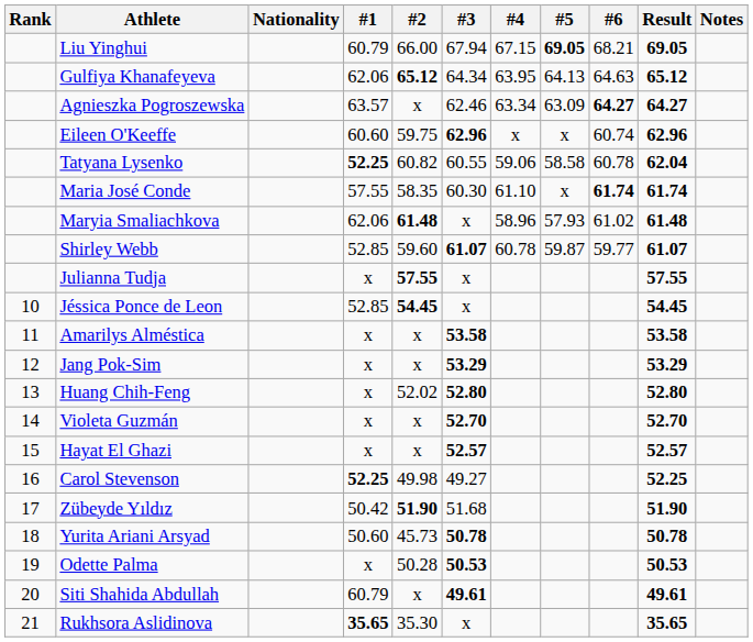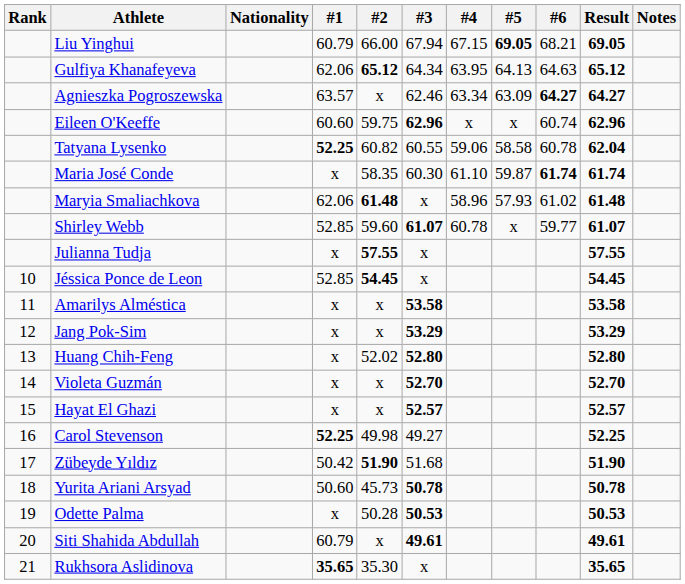Maria José Conde | #1: 57.55 -> x
Maria José Conde | #5: x -> 59.87
Shirley Webb | #5: 59.87 -> x
